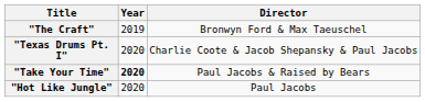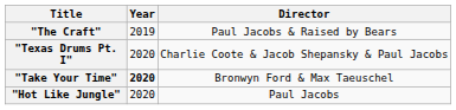"The Craft" | Director: Bronwyn Ford & Max Taeuschel -> Paul Jacobs & Raised by Bears
"Take Your Time" | Director: Paul Jacobs & Raised by Bears -> Bronwyn Ford & Max Taeuschel
